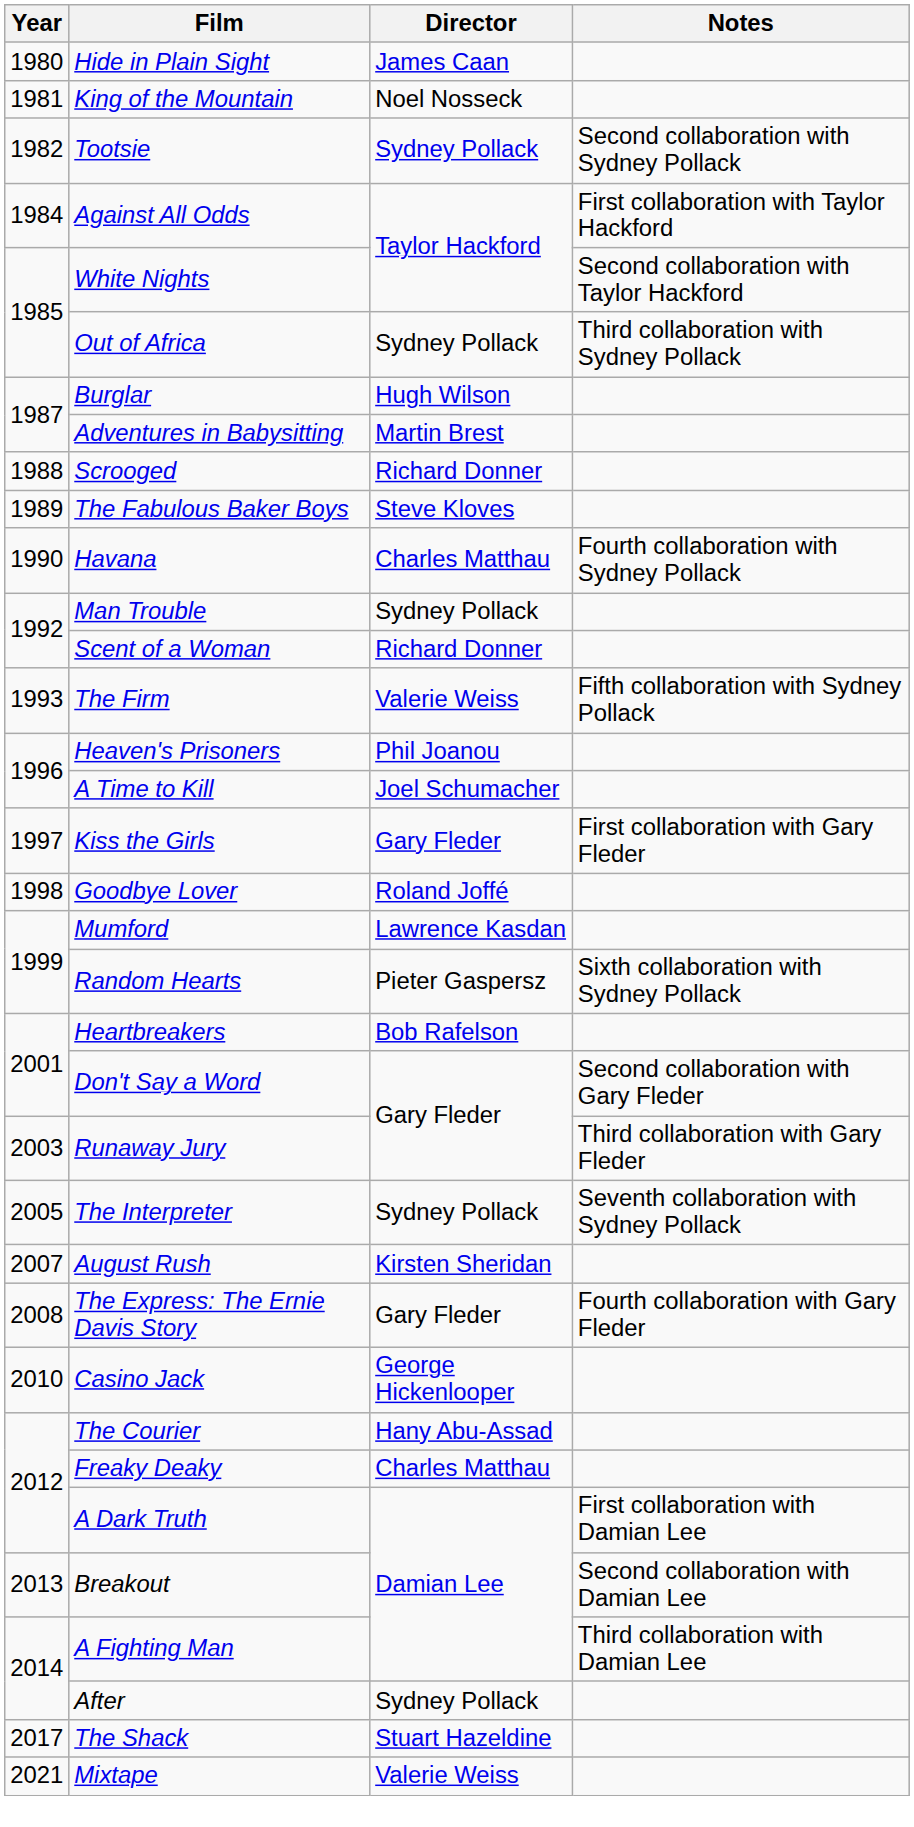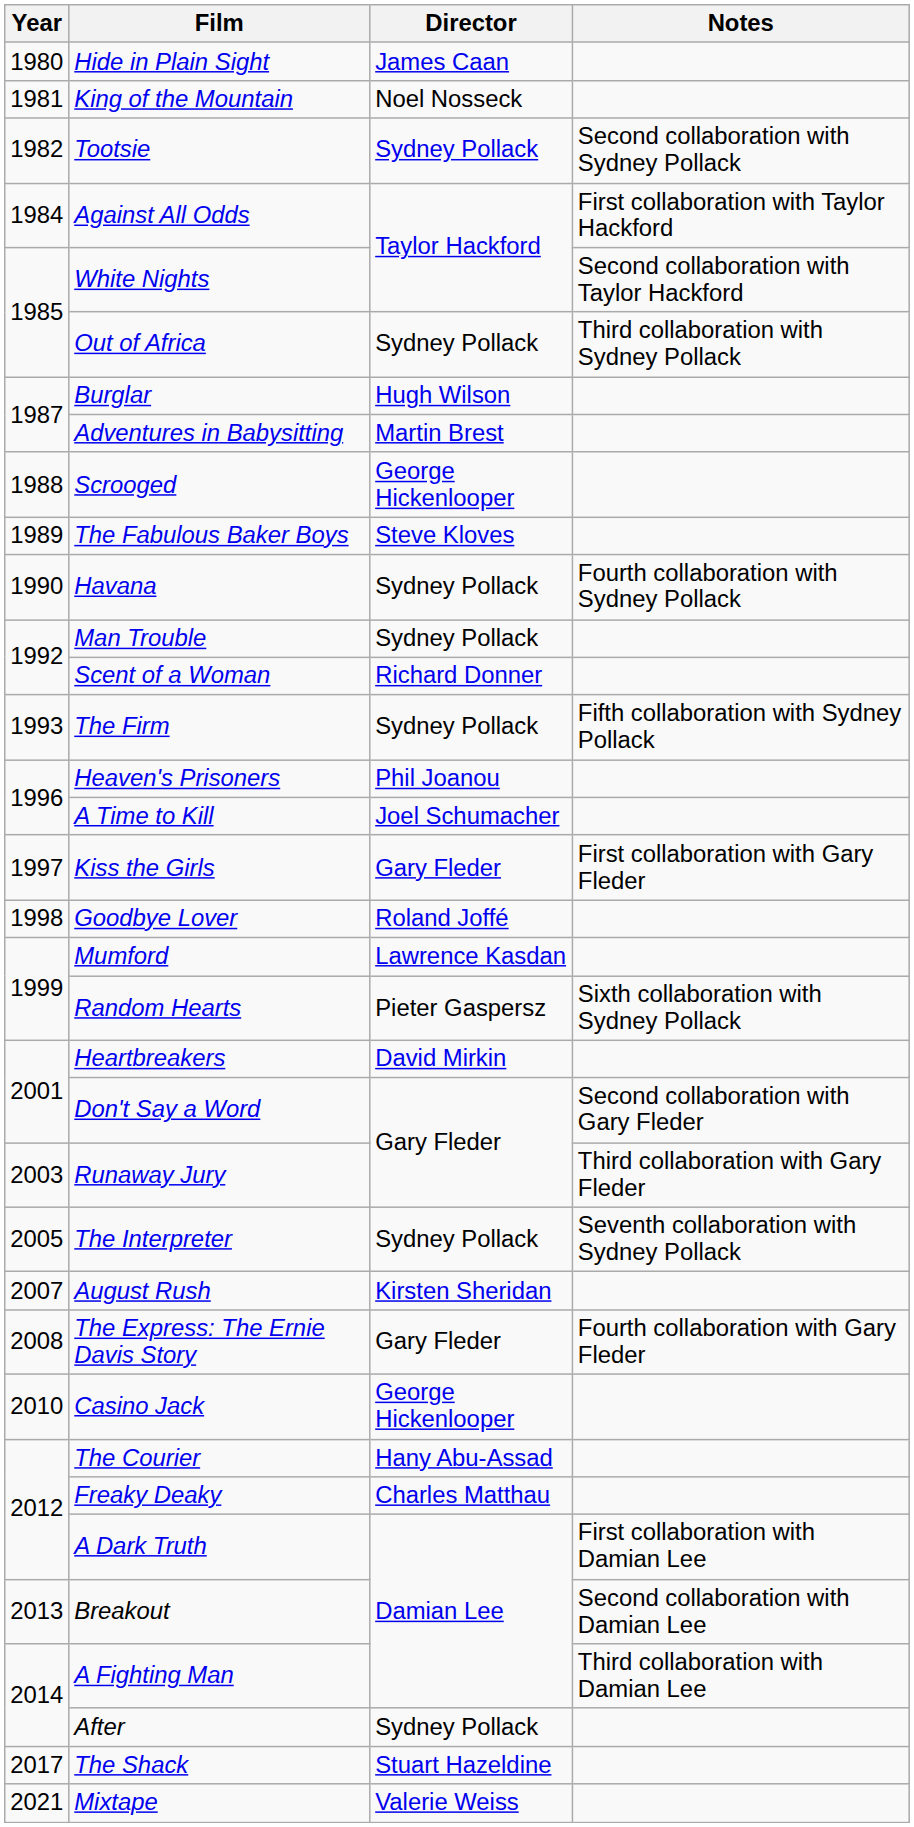Scrooged | Director: Richard Donner -> George Hickenlooper
Havana | Director: Charles Matthau -> Sydney Pollack
The Firm | Director: Valerie Weiss -> Sydney Pollack
Heartbreakers | Director: Bob Rafelson -> David Mirkin
